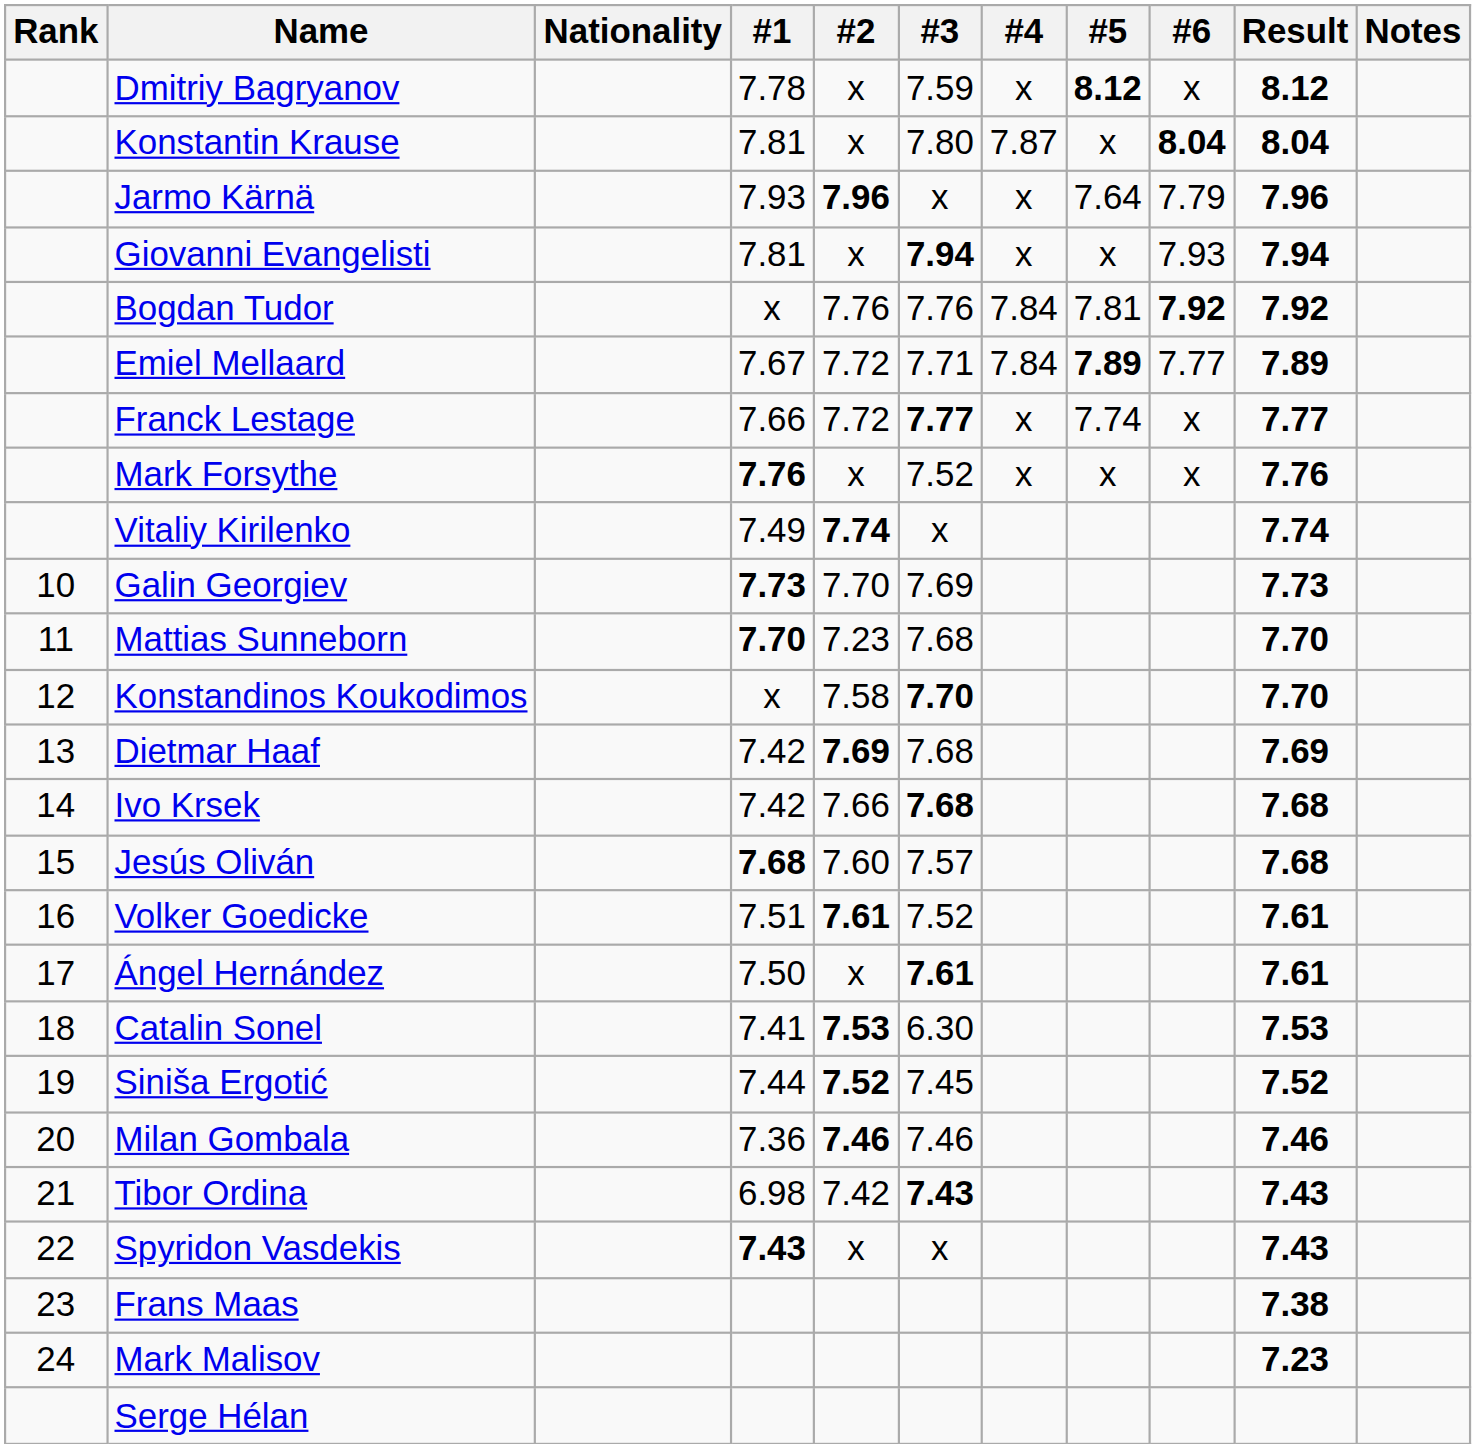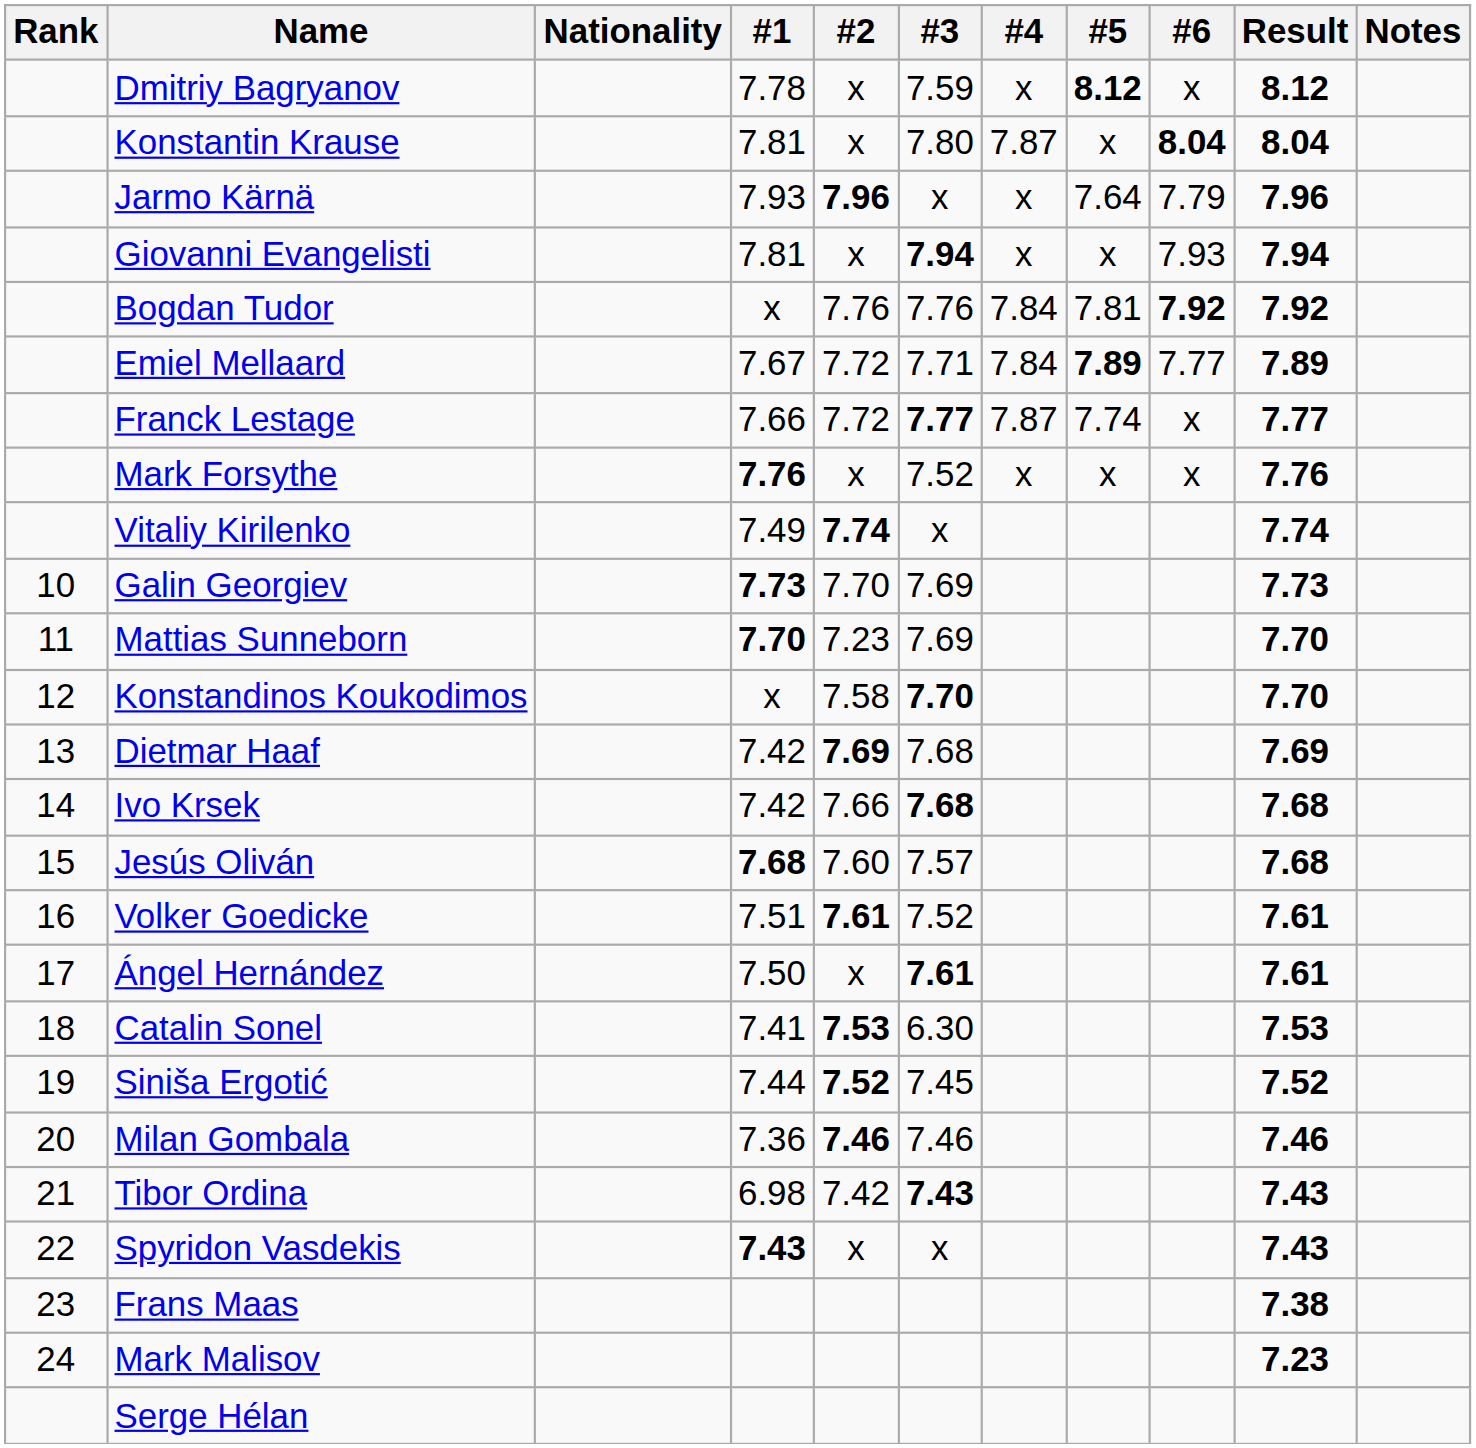Franck Lestage | #4: x -> 7.87
Mattias Sunneborn | #3: 7.68 -> 7.69
